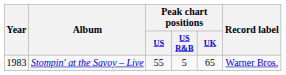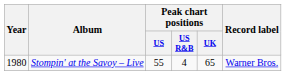Stompin' at the Savoy – Live | Year: 1983 -> 1980
Stompin' at the Savoy – Live | Peak chart positions / US R&B: 5 -> 4
